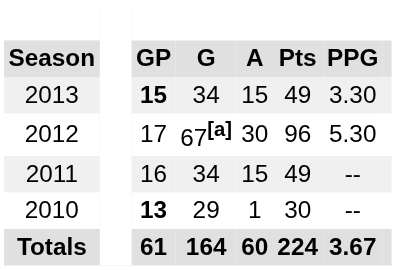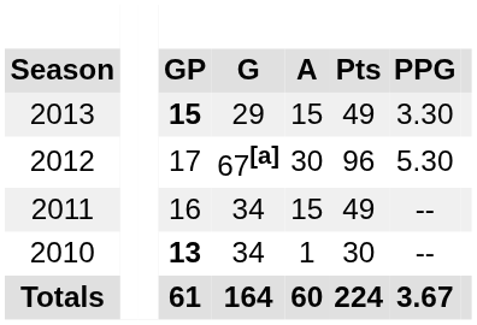2013 | G: 34 -> 29
2010 | G: 29 -> 34
